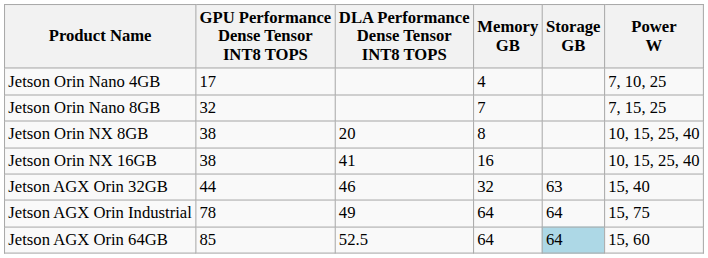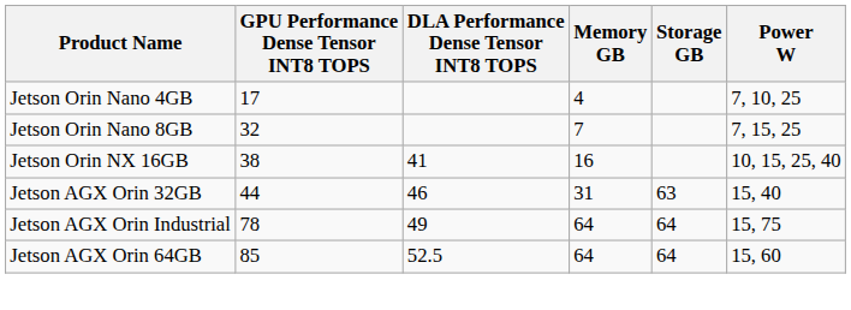- row: Jetson Orin NX 8GB | 38 | 20 | 8 | 10, 15, 25, 40
Jetson AGX Orin 32GB | Memory GB: 32 -> 31
Jetson AGX Orin 64GB | Storage GB: lightblue background -> no background
